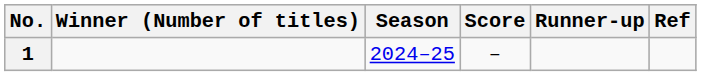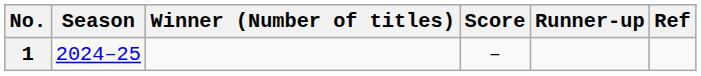columns swapped: Season <-> Winner (Number of titles)
